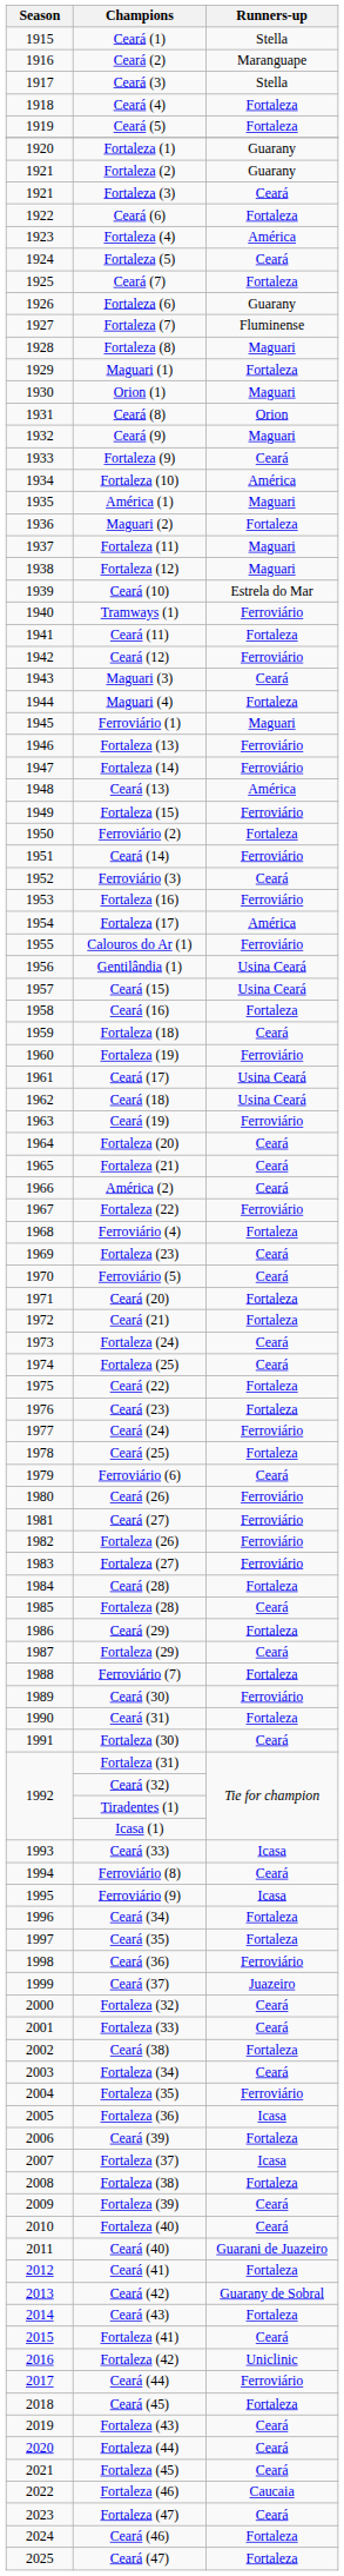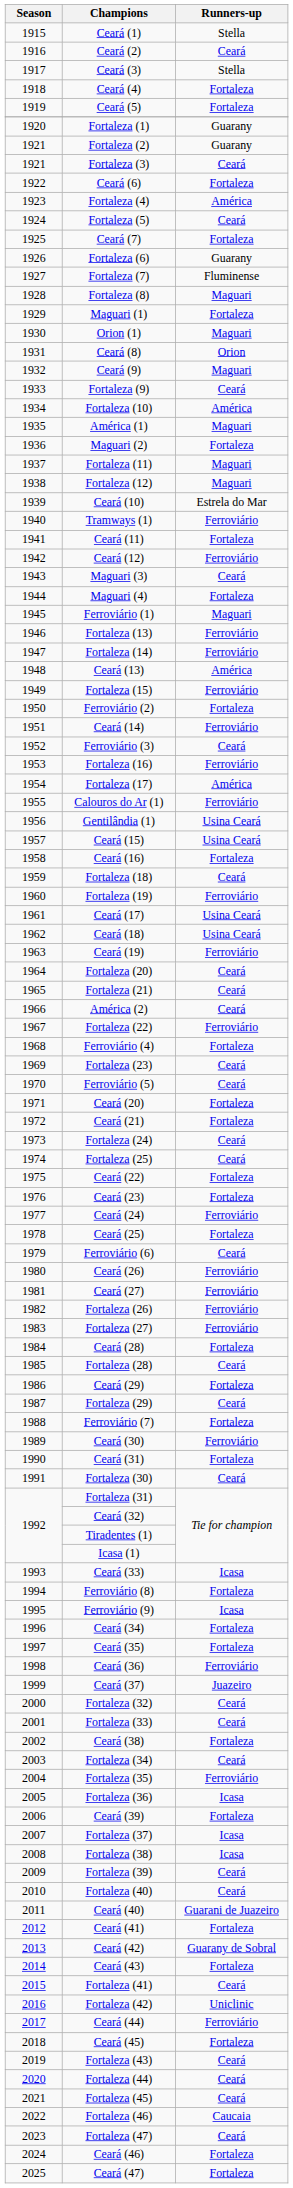Ceará (2) | Runners-up: Maranguape -> Ceará
Ferroviário (8) | Runners-up: Ceará -> Fortaleza
Fortaleza (38) | Runners-up: Fortaleza -> Icasa
